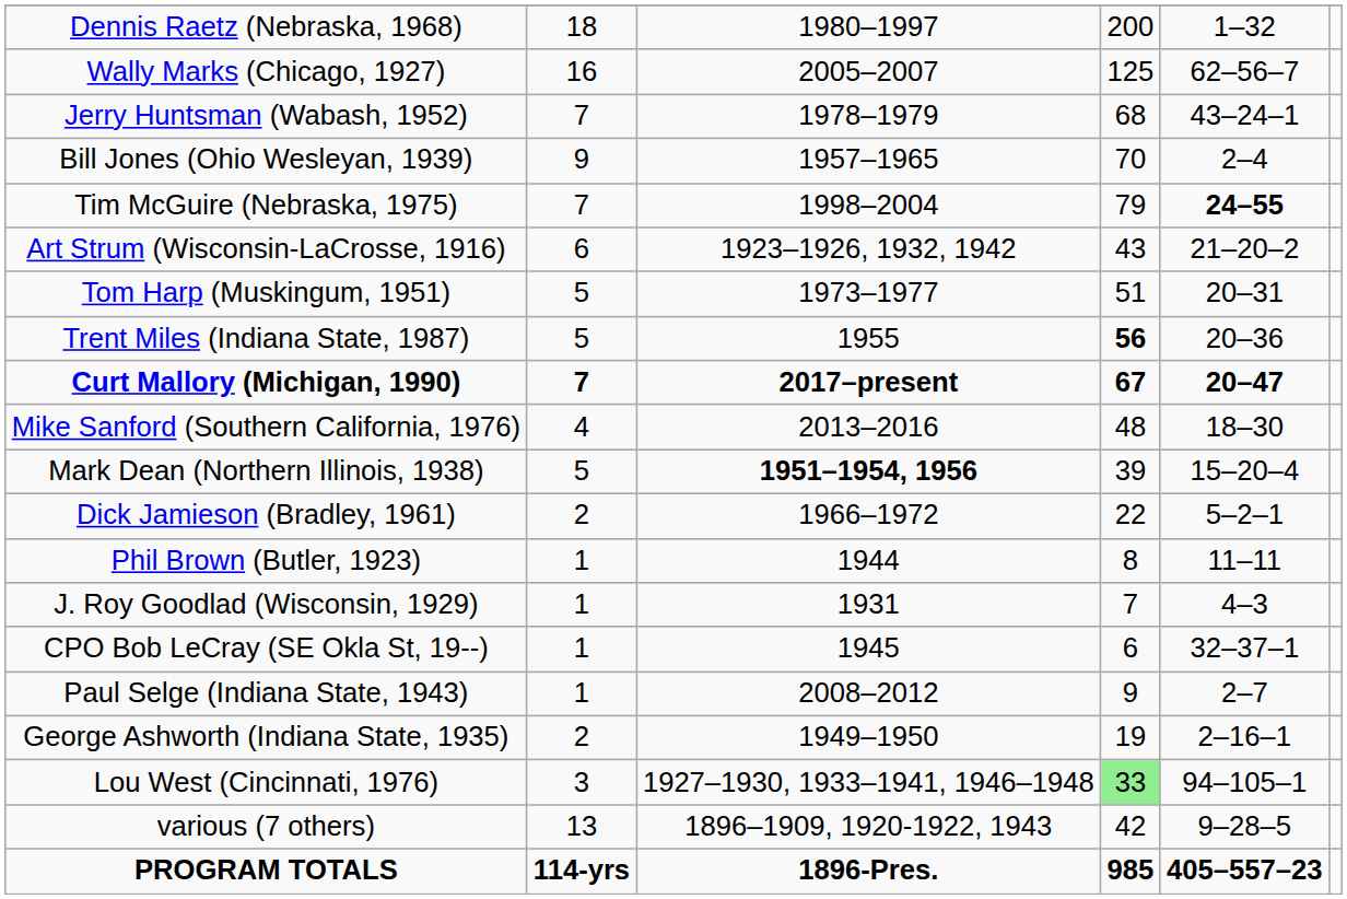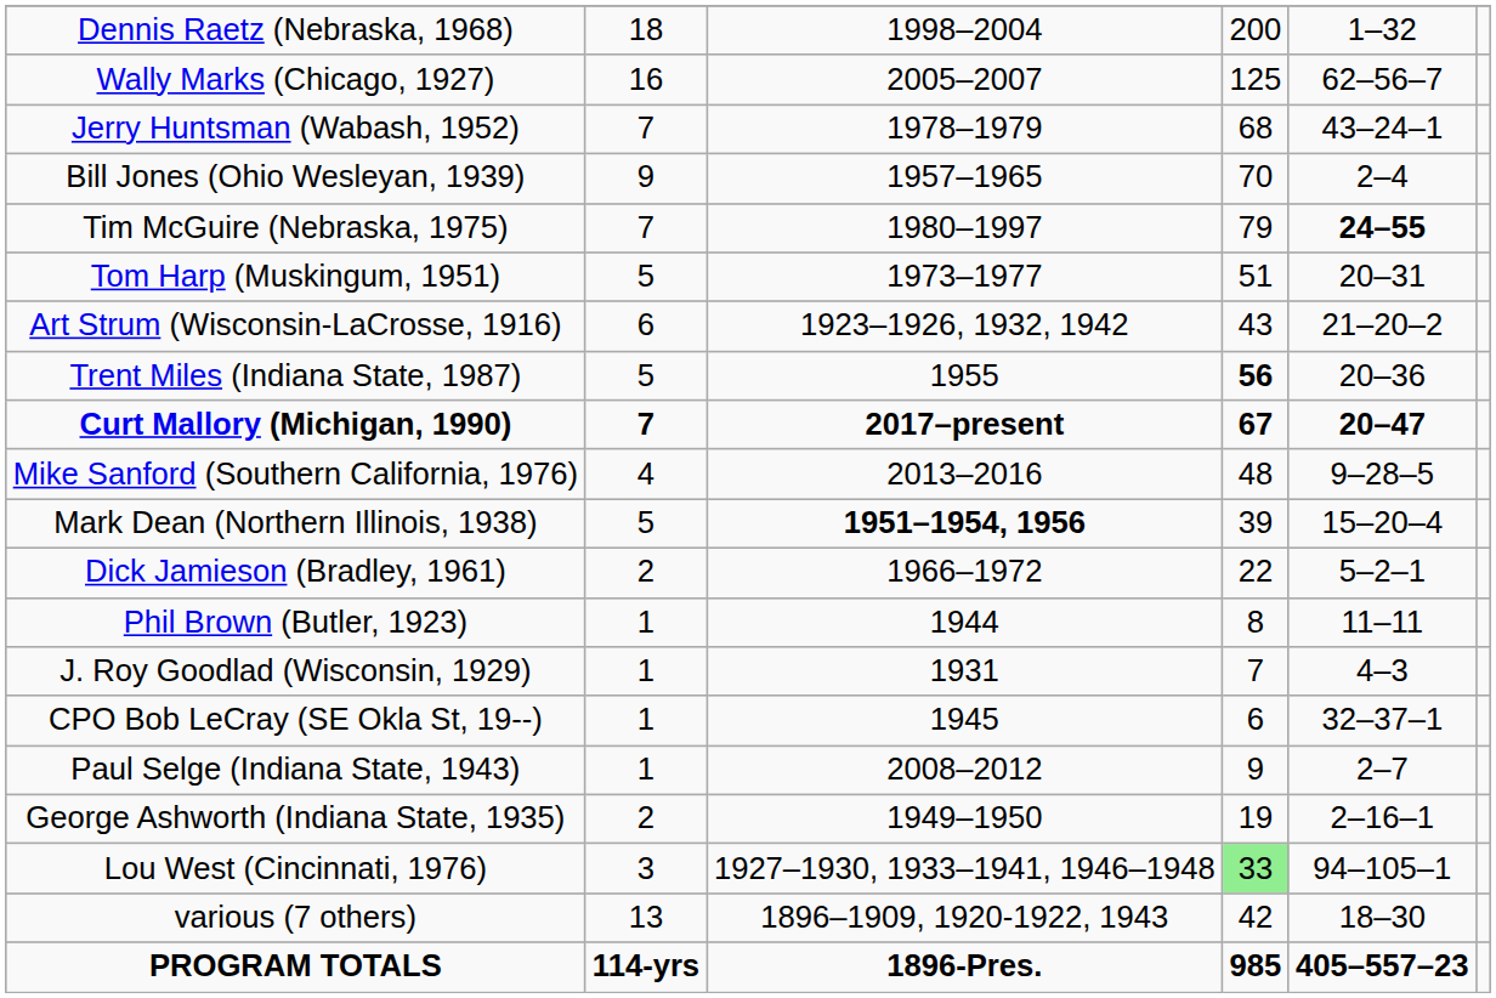Dennis Raetz (Nebraska, 1968) | column 3: 1980–1997 -> 1998–2004
Tim McGuire (Nebraska, 1975) | column 3: 1998–2004 -> 1980–1997
rows swapped: Art Strum (Wisconsin-LaCrosse, 1916) <-> Tom Harp (Muskingum, 1951)
Mike Sanford (Southern California, 1976) | column 5: 18–30 -> 9–28–5
various (7 others) | column 5: 9–28–5 -> 18–30
